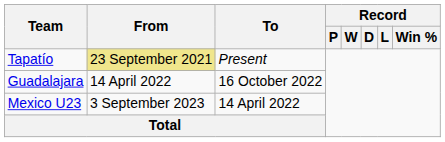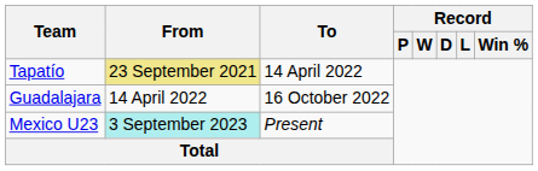Tapatío | To: Present -> 14 April 2022
Mexico U23 | From: no background -> paleturquoise background
Mexico U23 | To: 14 April 2022 -> Present
